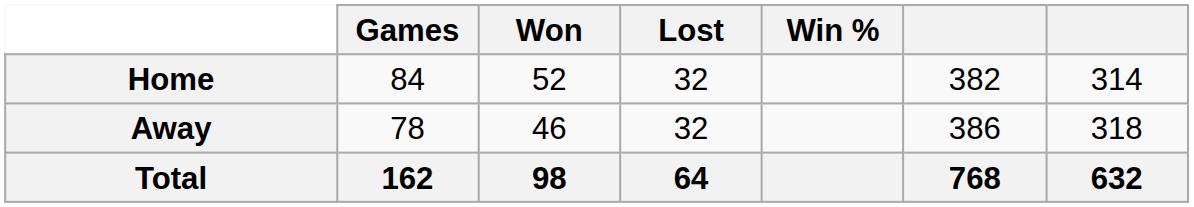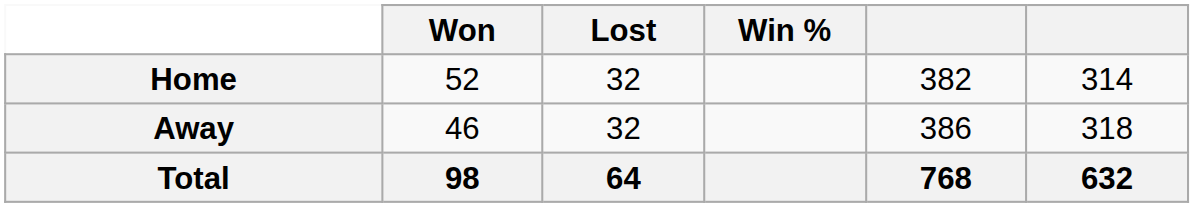- column: Games | 84 | 78 | 162
